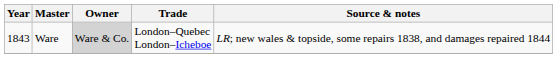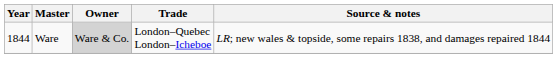Ware | Year: 1843 -> 1844
